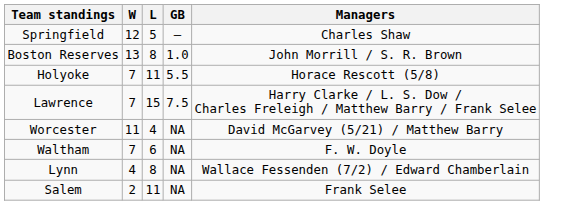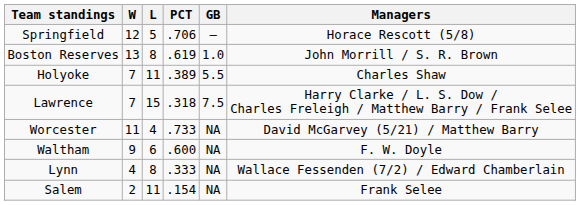+ column: PCT | .706 | .619 | .389 | .318 | .733 | .600 | .333 | .154
Springfield | Managers: Charles Shaw -> Horace Rescott (5/8)
Holyoke | Managers: Horace Rescott (5/8) -> Charles Shaw
Waltham | W: 7 -> 9
